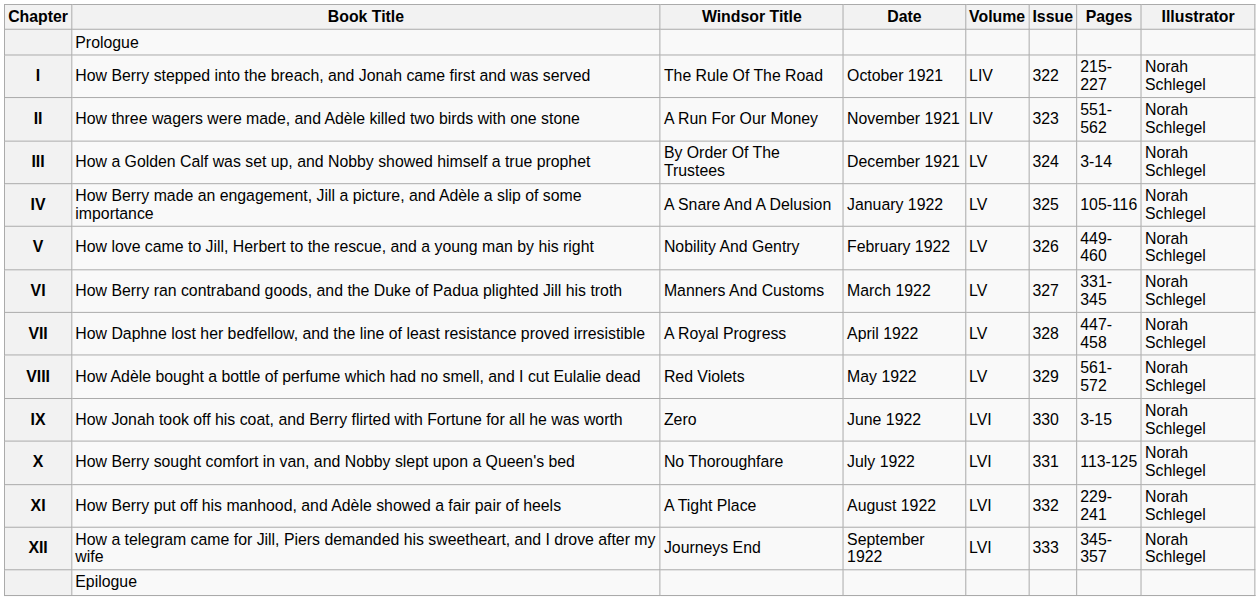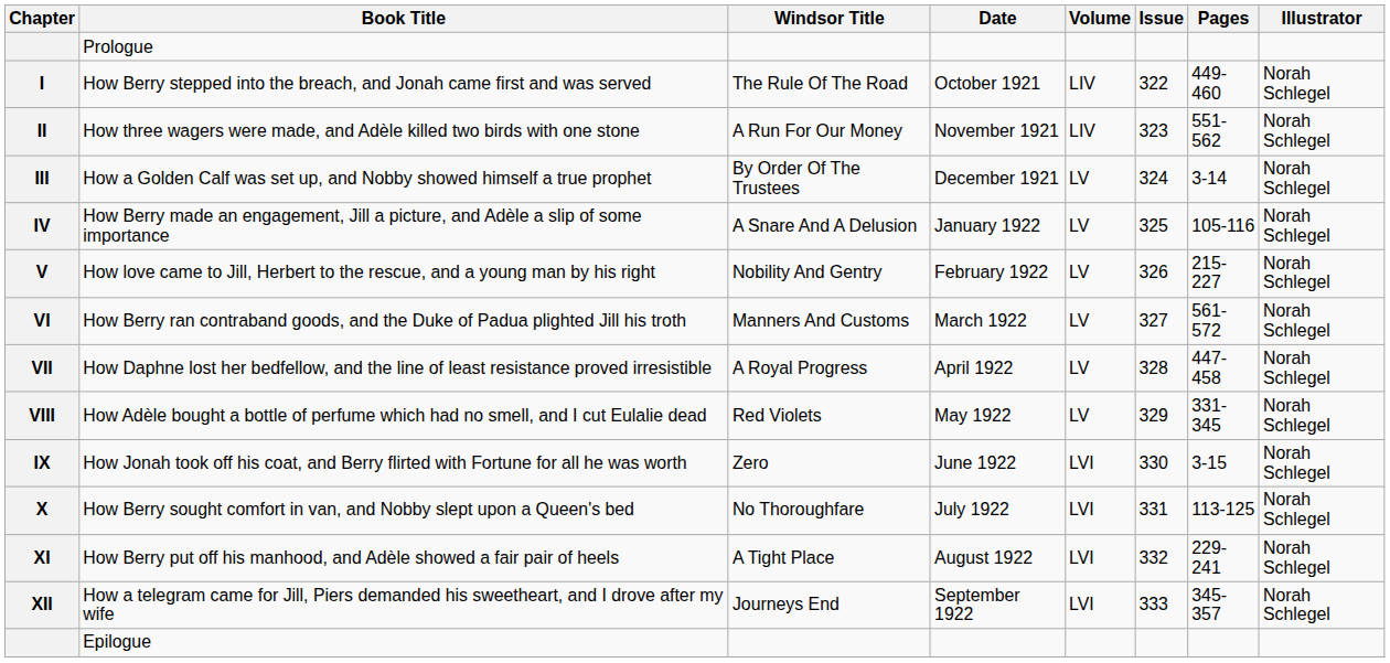I | Pages: 215-227 -> 449-460
V | Pages: 449-460 -> 215-227
VI | Pages: 331-345 -> 561-572
VIII | Pages: 561-572 -> 331-345
